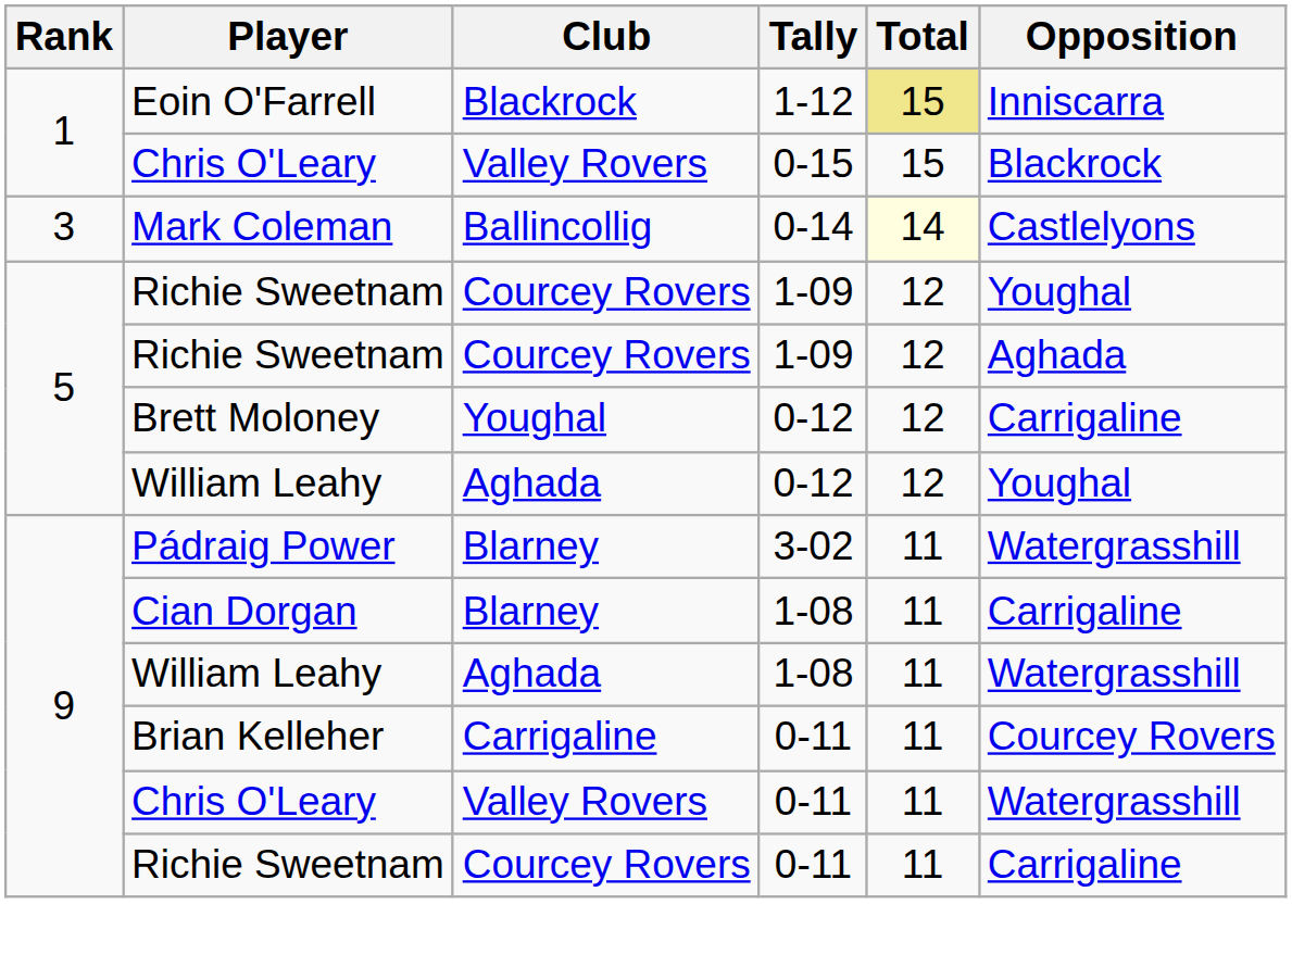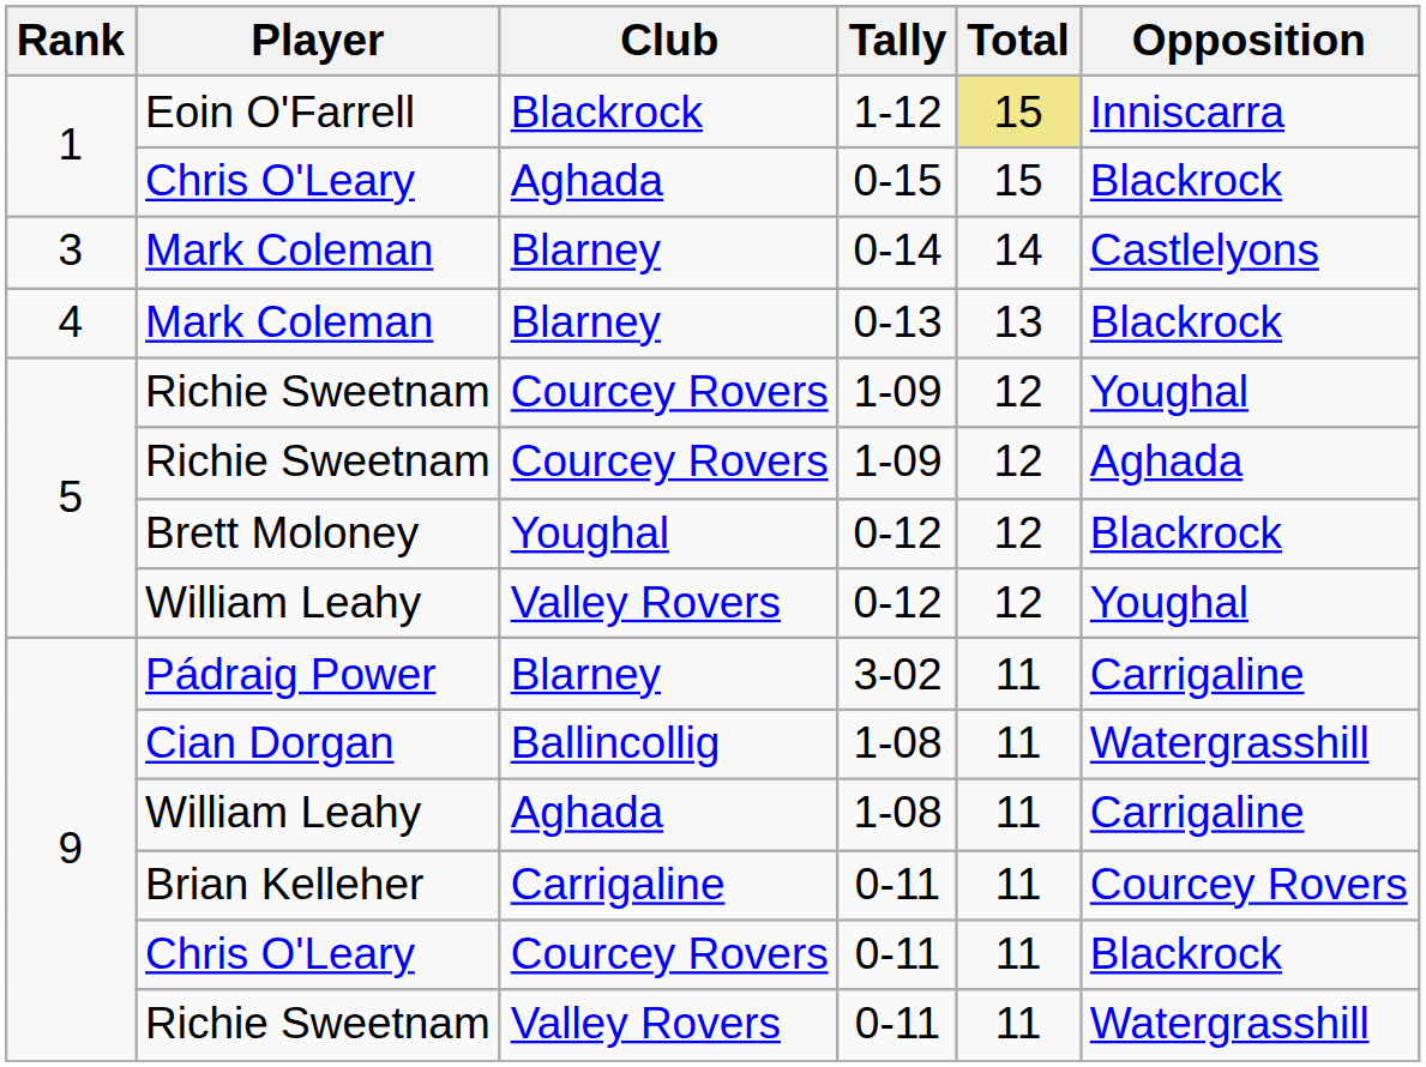Chris O'Leary / 0-15 | Club: Valley Rovers -> Aghada
Mark Coleman / 0-14 | Club: Ballincollig -> Blarney
Mark Coleman / 0-14 | Total: lightyellow background -> no background
+ row: 4 | Mark Coleman | Blarney | 0-13 | 13 | Blackrock
Brett Moloney | Opposition: Carrigaline -> Blackrock
William Leahy / 0-12 | Club: Aghada -> Valley Rovers
Pádraig Power | Opposition: Watergrasshill -> Carrigaline
Cian Dorgan | Club: Blarney -> Ballincollig
Cian Dorgan | Opposition: Carrigaline -> Watergrasshill
William Leahy / 1-08 | Opposition: Watergrasshill -> Carrigaline
Chris O'Leary / 0-11 | Club: Valley Rovers -> Courcey Rovers
Chris O'Leary / 0-11 | Opposition: Watergrasshill -> Blackrock
Richie Sweetnam / 0-11 | Club: Courcey Rovers -> Valley Rovers
Richie Sweetnam / 0-11 | Opposition: Carrigaline -> Watergrasshill
